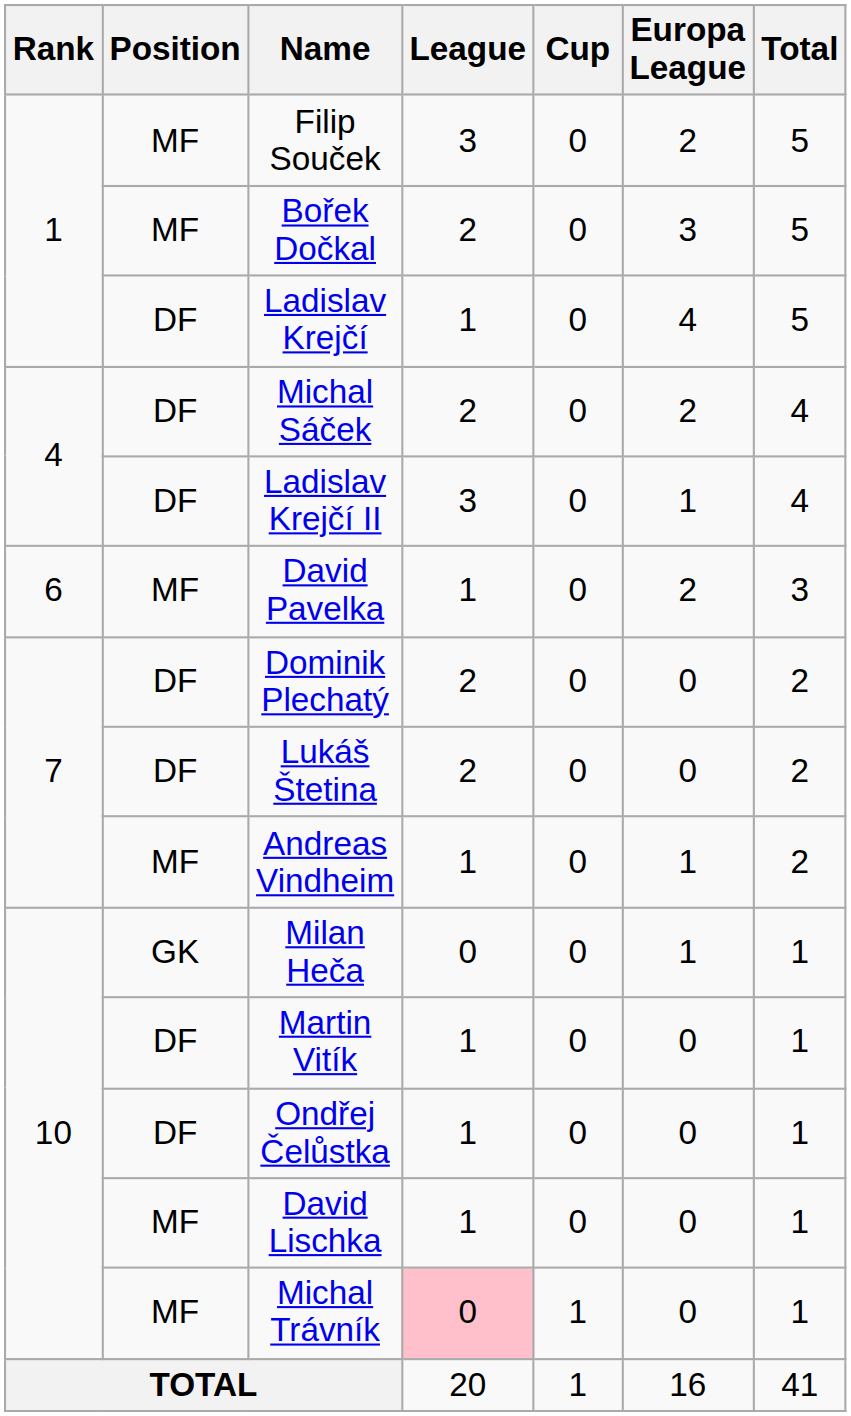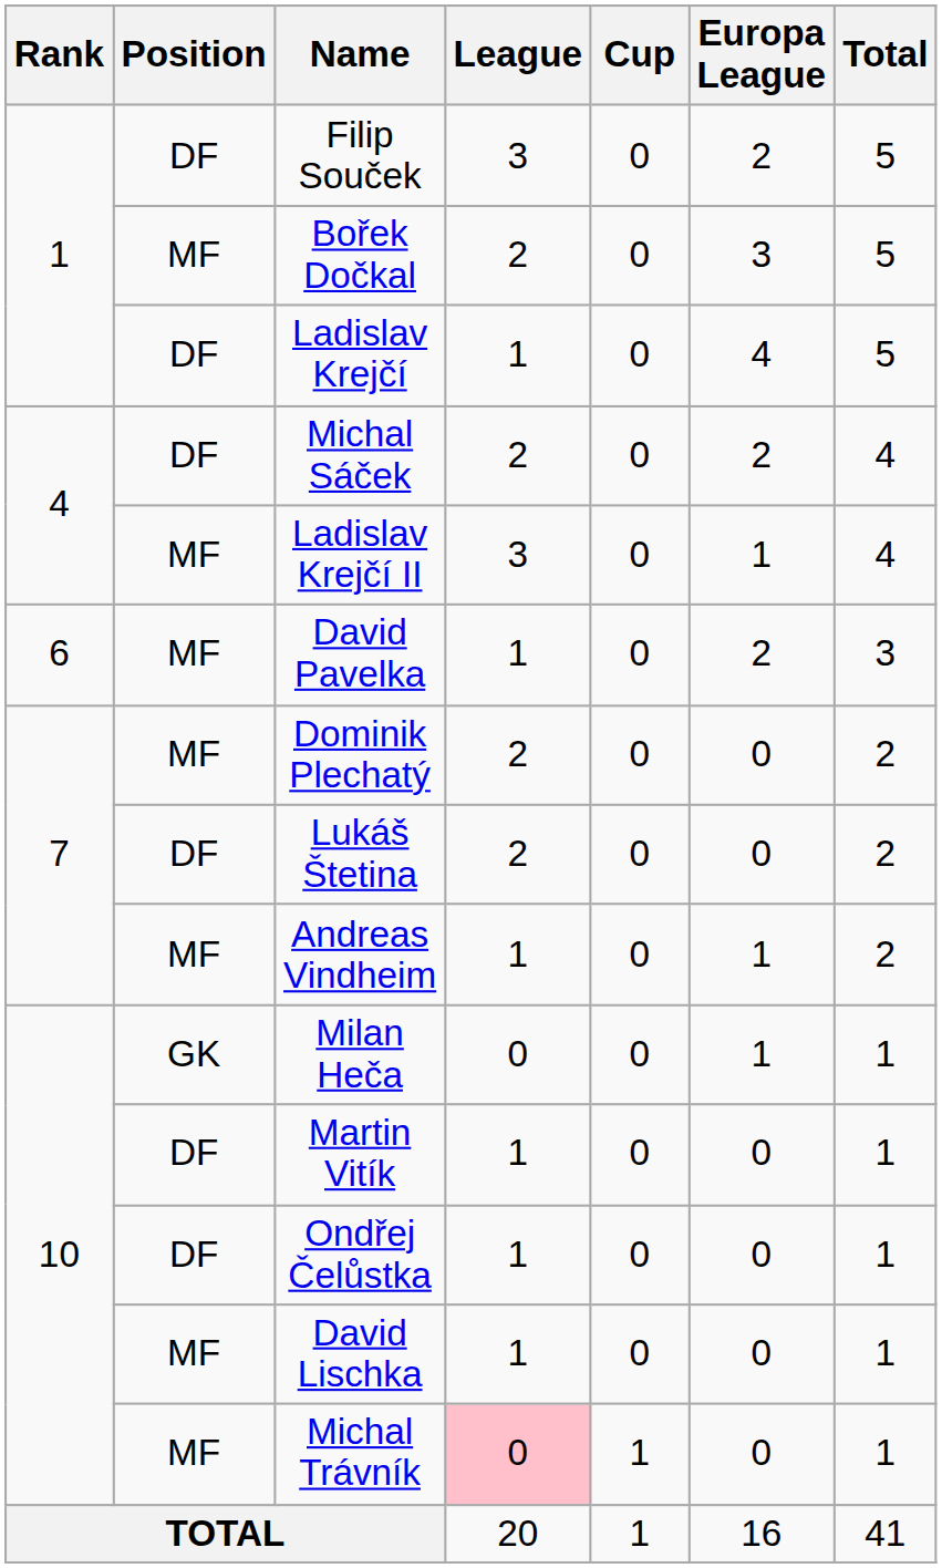Filip Souček | Position: MF -> DF
Ladislav Krejčí II | Position: DF -> MF
Dominik Plechatý | Position: DF -> MF
